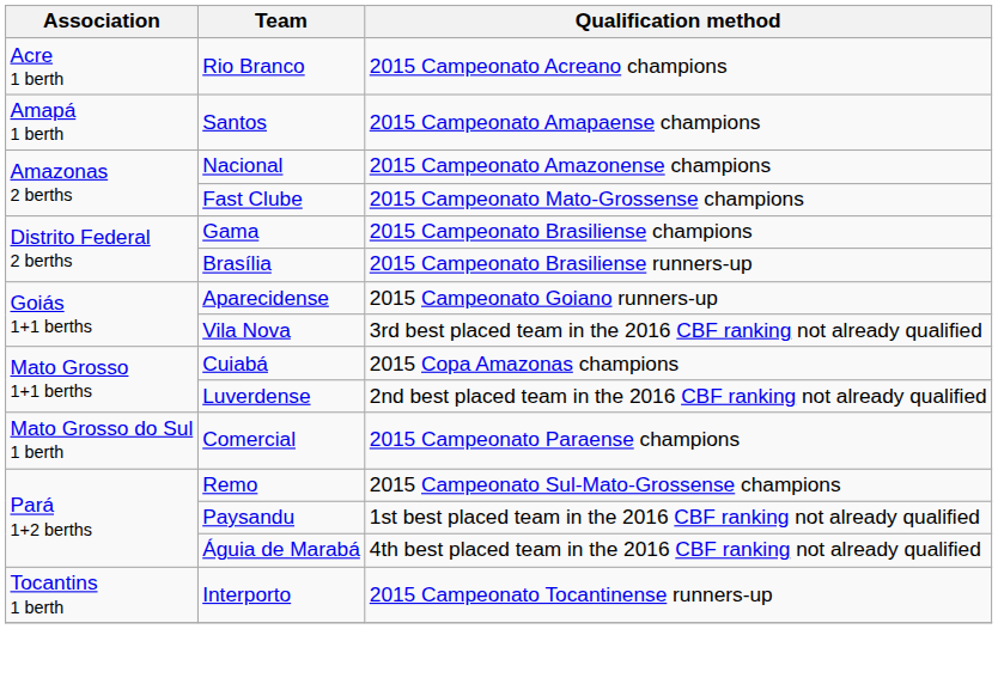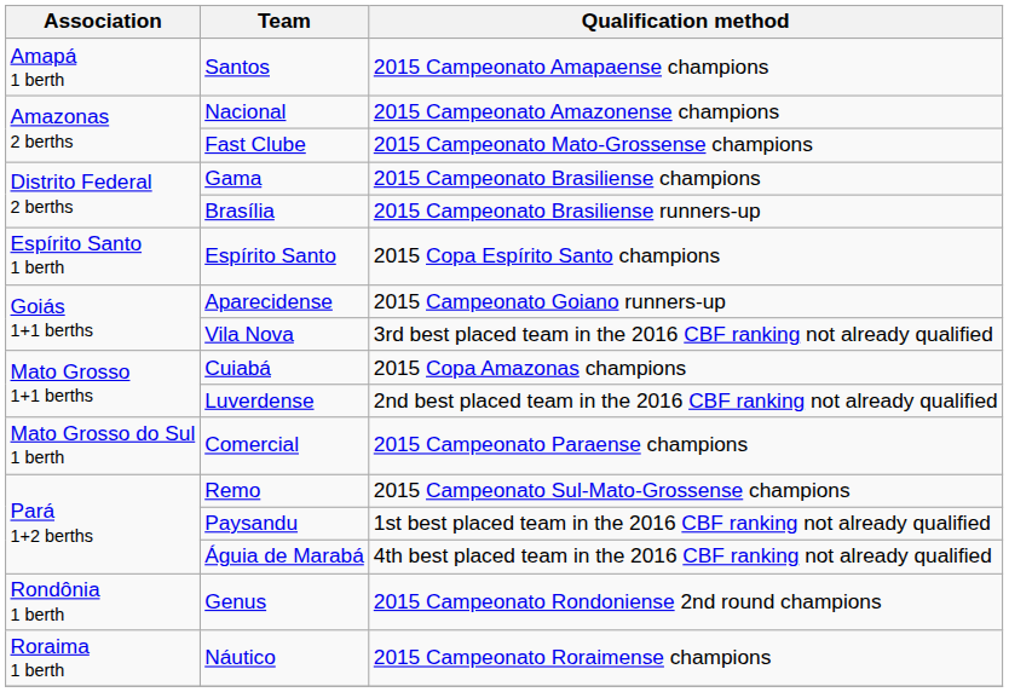- row: Acre 1 berth | Rio Branco | 2015 Campeonato Acreano champions
+ row: Espírito Santo 1 berth | Espírito Santo | 2015 Copa Espírito Santo champions
+ row: Rondônia 1 berth | Genus | 2015 Campeonato Rondoniense 2nd round champions
+ row: Roraima 1 berth | Náutico | 2015 Campeonato Roraimense champions
- row: Tocantins 1 berth | Interporto | 2015 Campeonato Tocantinense runners-up
